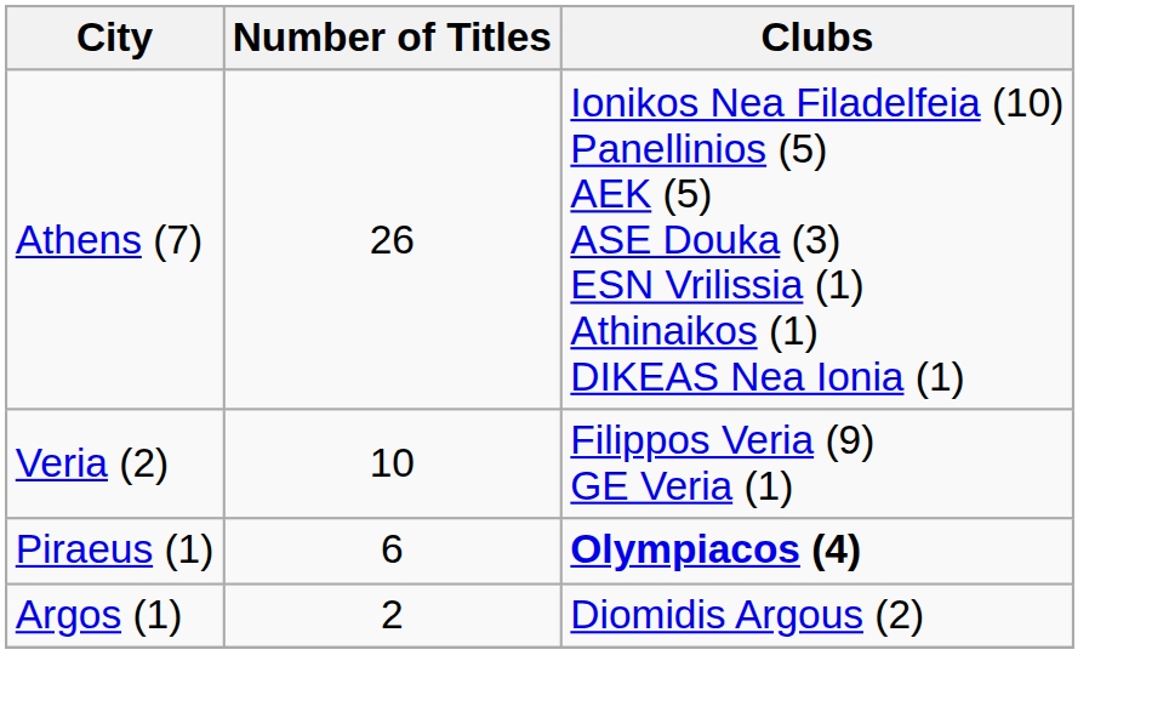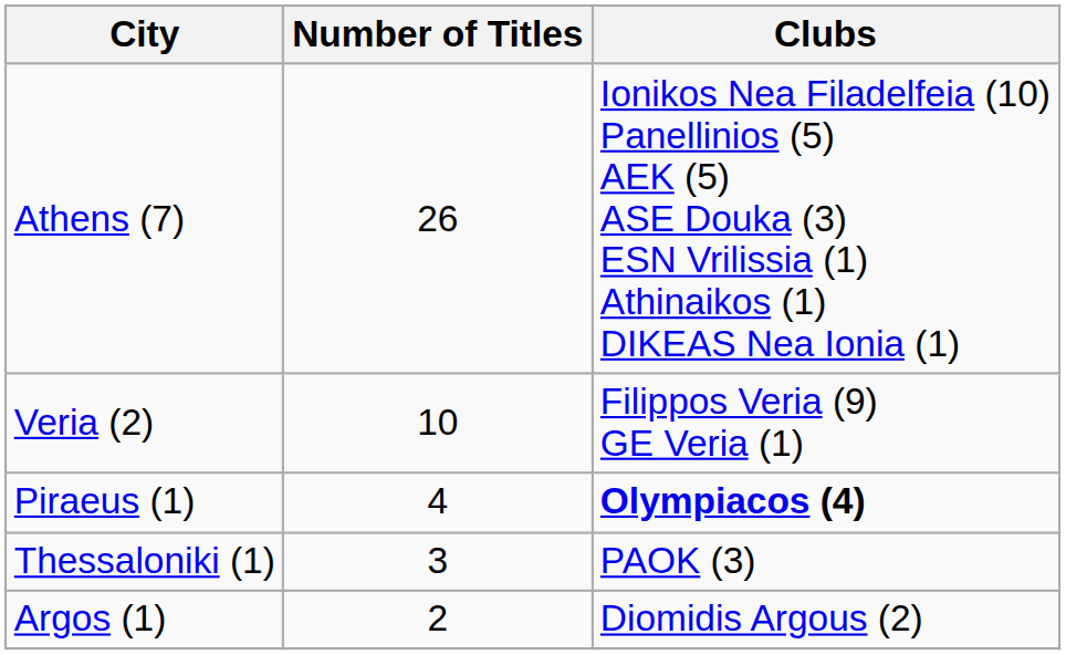Piraeus (1) | Number of Titles: 6 -> 4
+ row: Thessaloniki (1) | 3 | PAOK (3)
